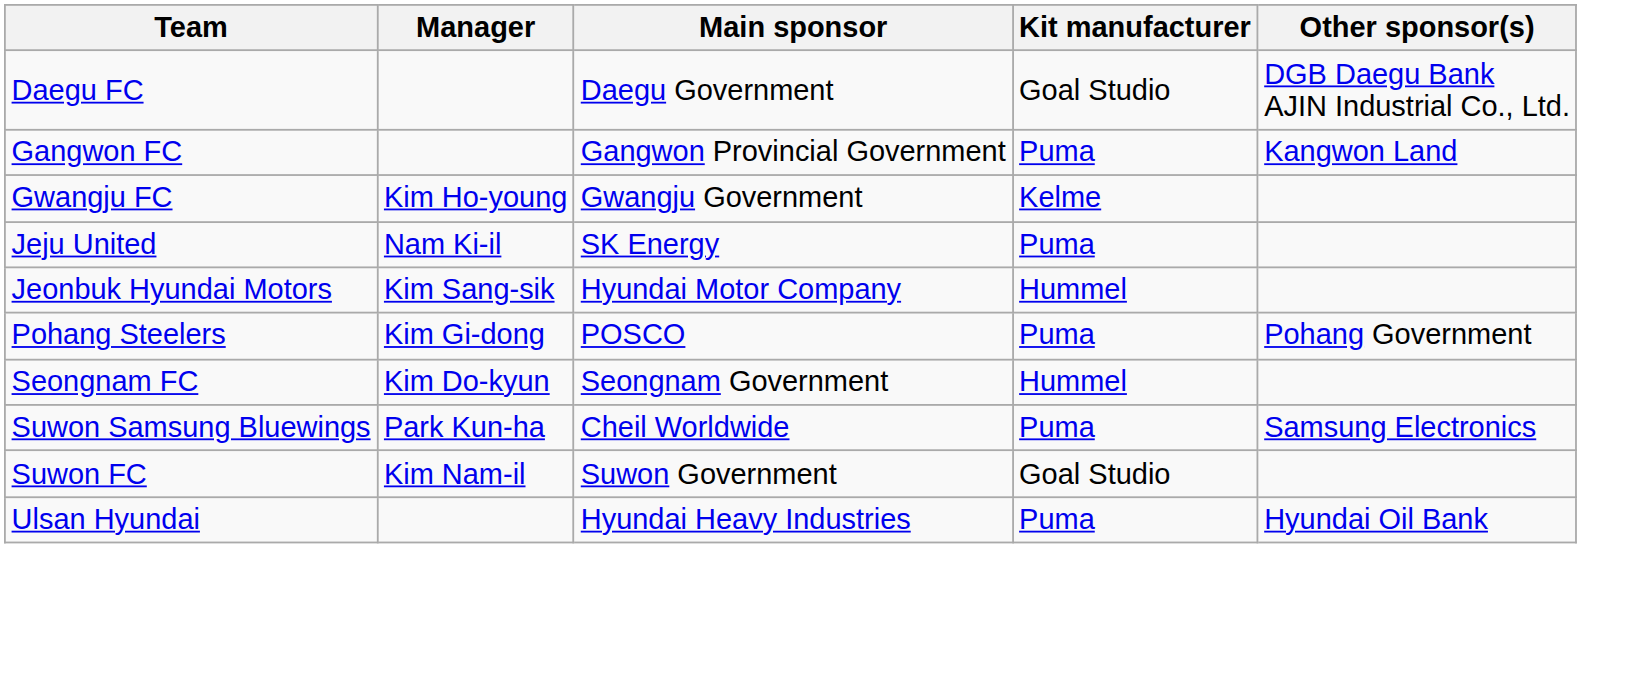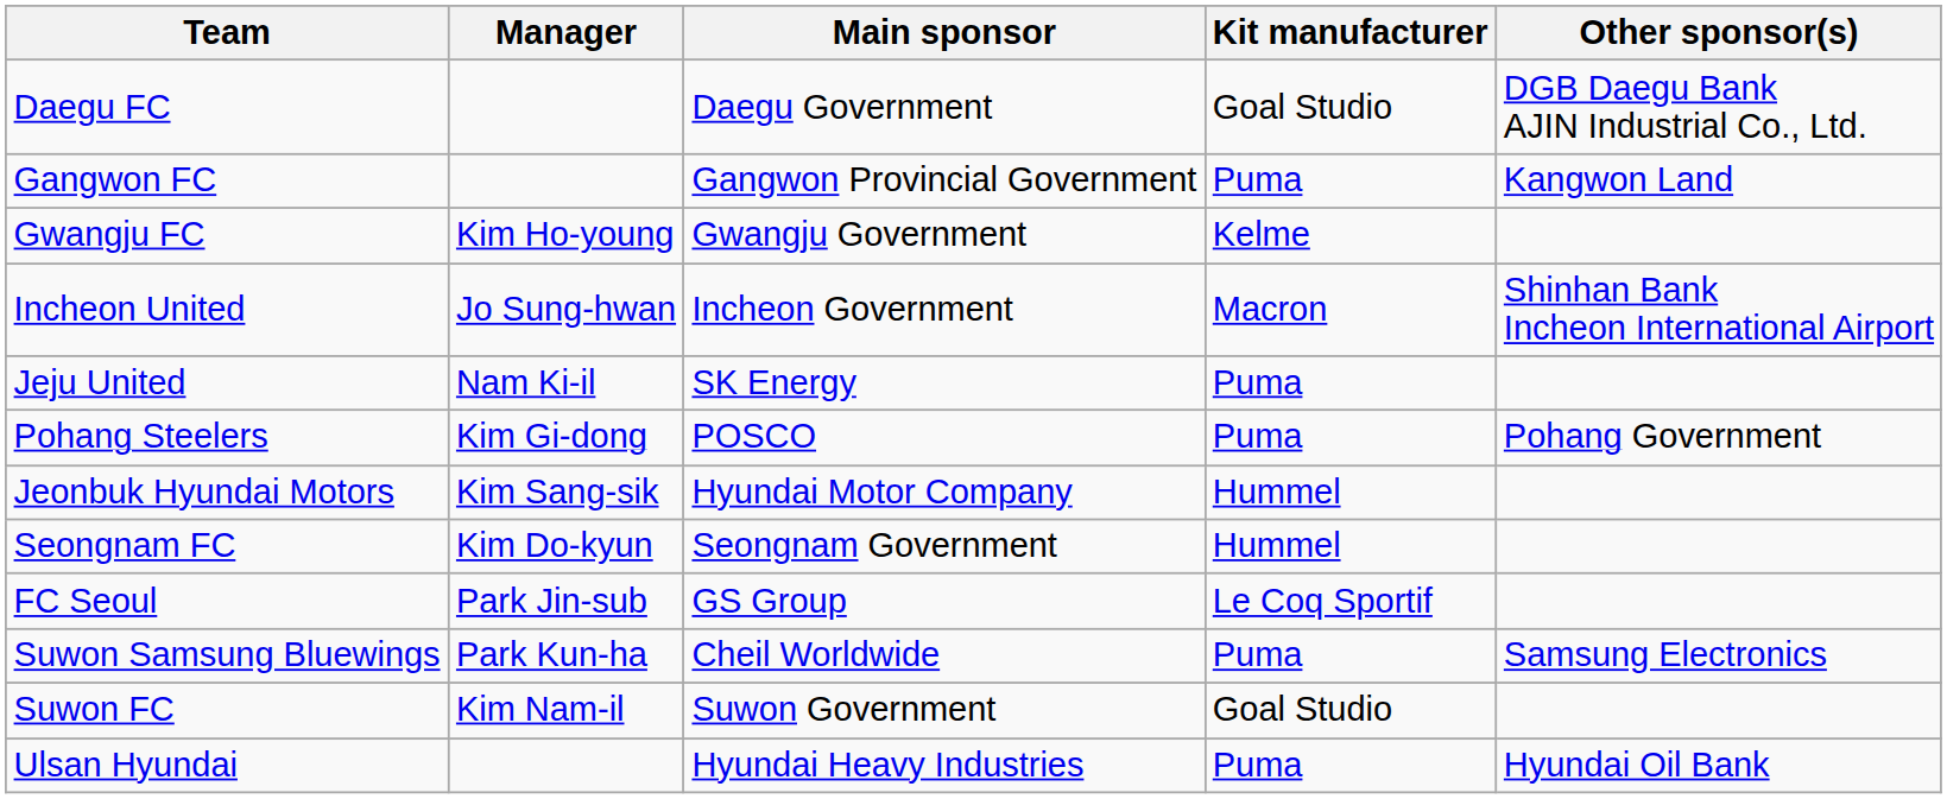+ row: Incheon United | Jo Sung-hwan | Incheon Government | Macron | Shinhan Bank Incheon International Airport
rows swapped: Jeonbuk Hyundai Motors <-> Pohang Steelers
+ row: FC Seoul | Park Jin-sub | GS Group | Le Coq Sportif
